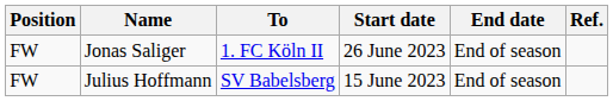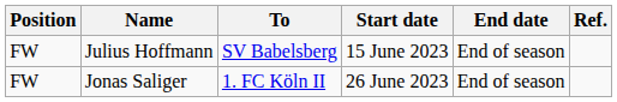rows swapped: Julius Hoffmann <-> Jonas Saliger
